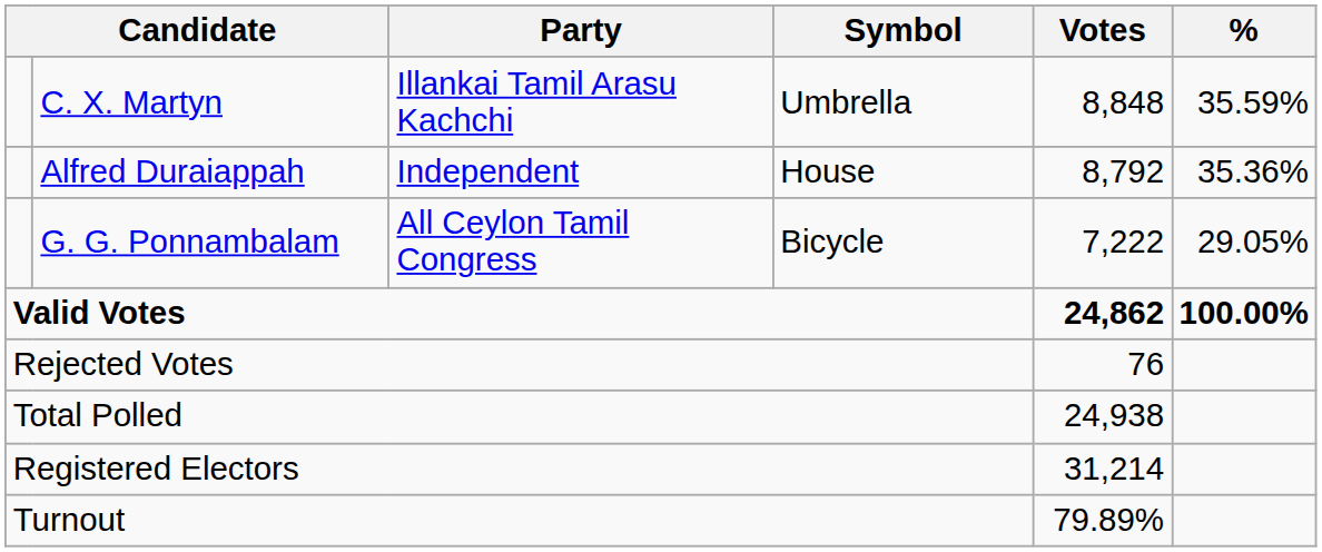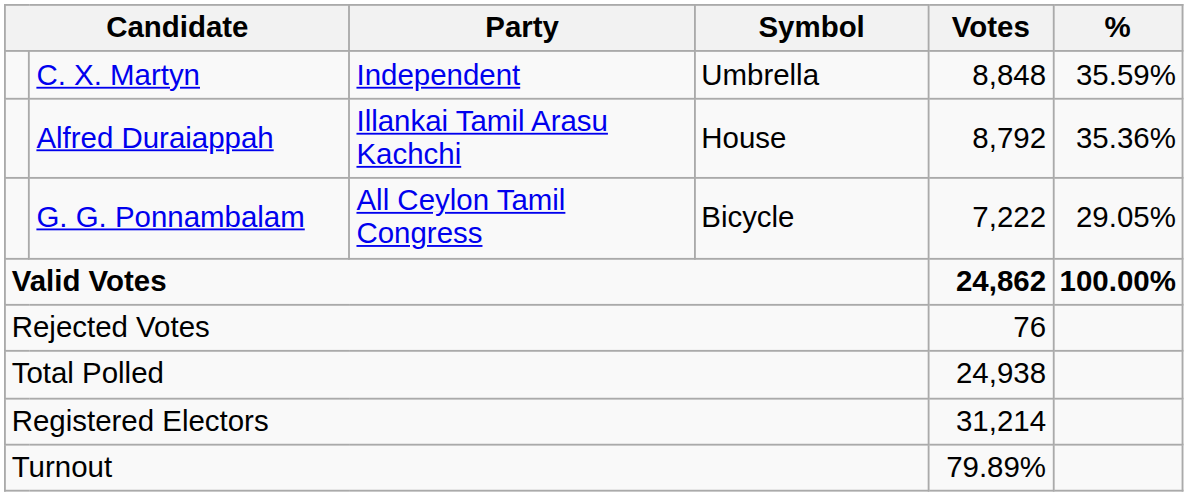C. X. Martyn | Party: Illankai Tamil Arasu Kachchi -> Independent
Alfred Duraiappah | Party: Independent -> Illankai Tamil Arasu Kachchi
